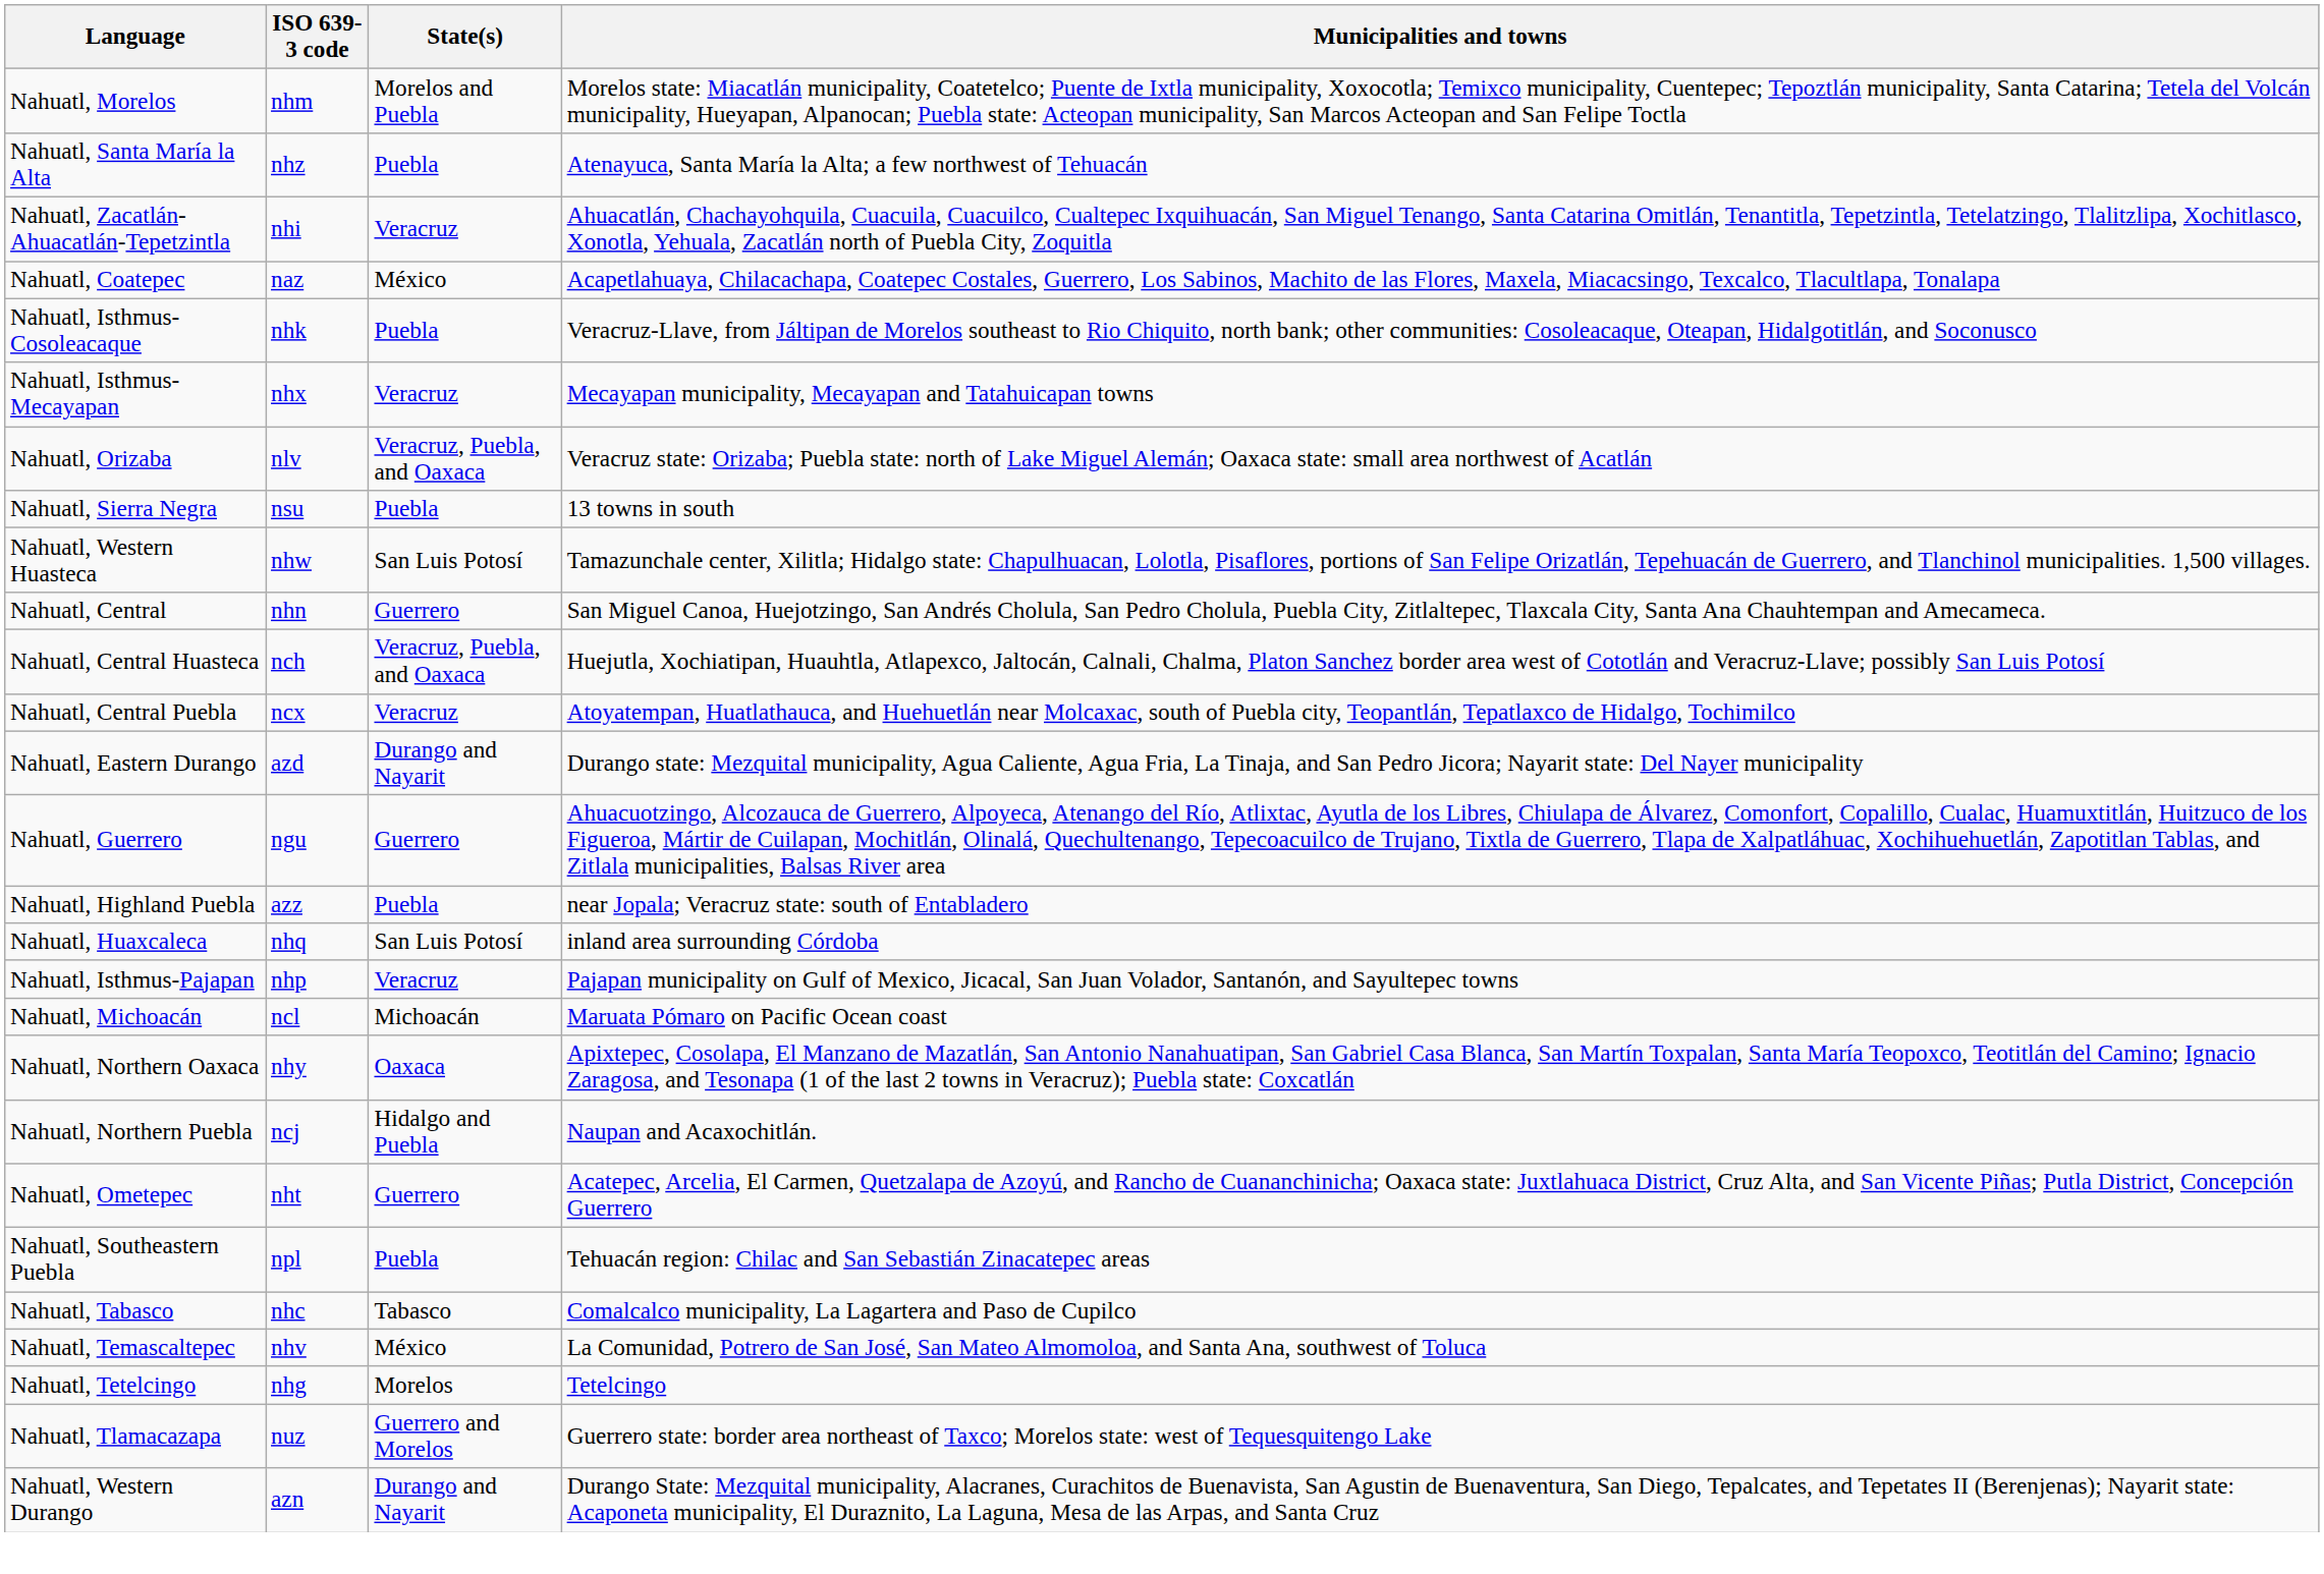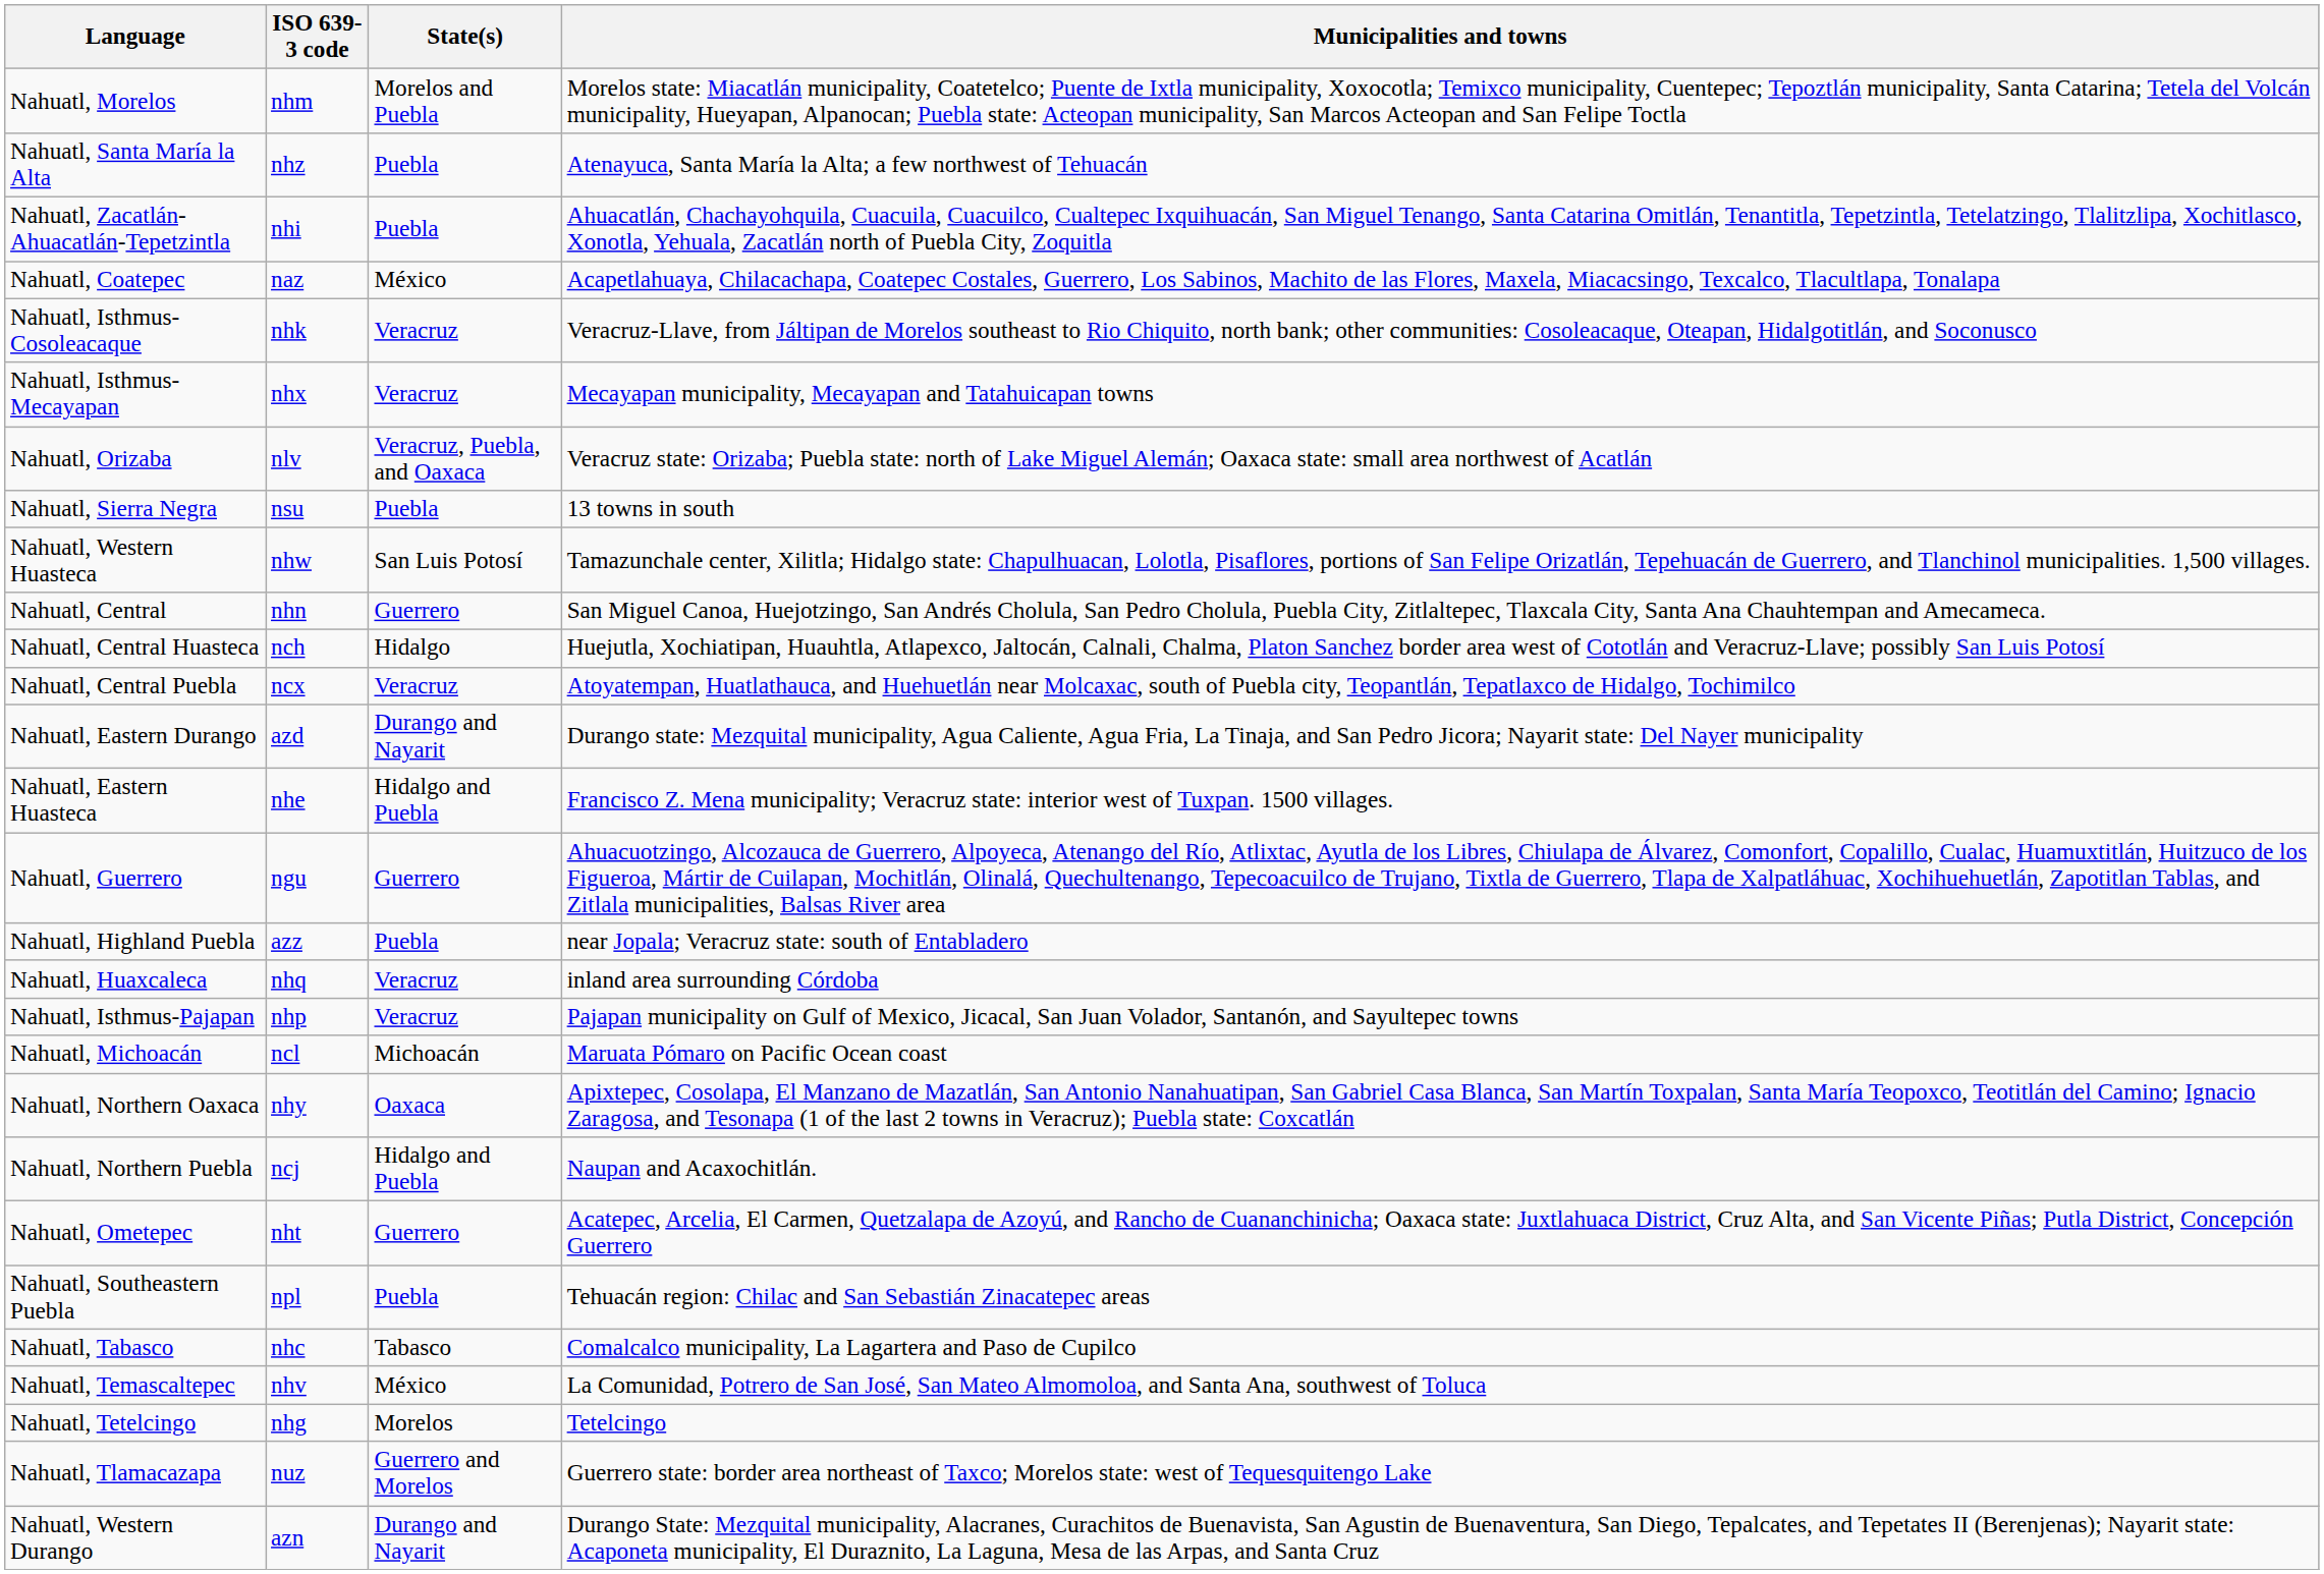Nahuatl, Zacatlán-Ahuacatlán-Tepetzintla | State(s): Veracruz -> Puebla
Nahuatl, Isthmus-Cosoleacaque | State(s): Puebla -> Veracruz
Nahuatl, Central Huasteca | State(s): Veracruz, Puebla, and Oaxaca -> Hidalgo
+ row: Nahuatl, Eastern Huasteca | nhe | Hidalgo and Puebla | Francisco Z. Mena municipality; Veracruz state: interior west of Tuxpan. 1500 villages.
Nahuatl, Huaxcaleca | State(s): San Luis Potosí -> Veracruz
